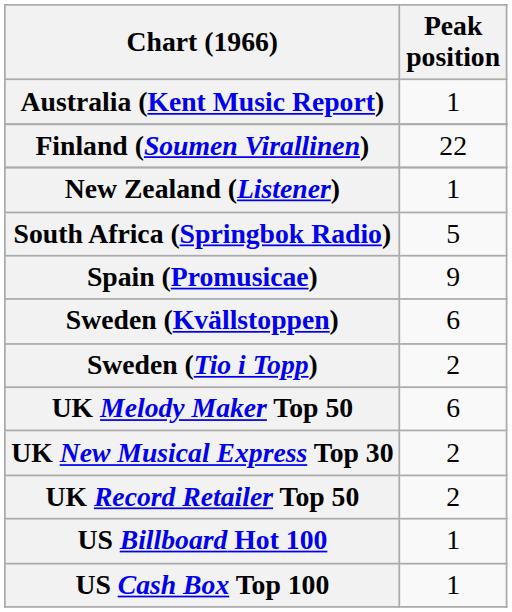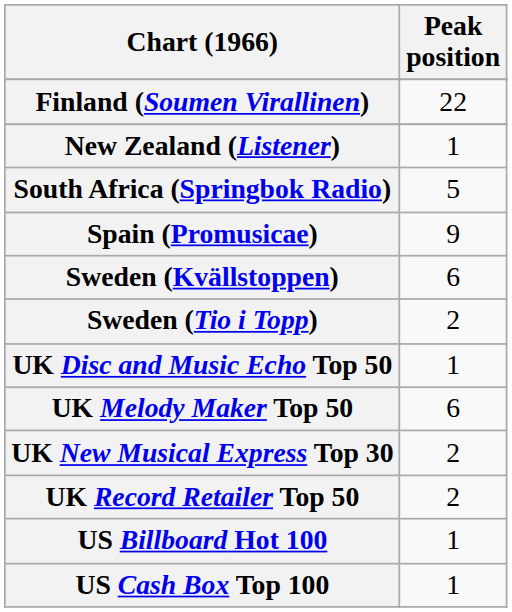- row: Australia (Kent Music Report) | 1
+ row: UK Disc and Music Echo Top 50 | 1
